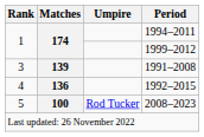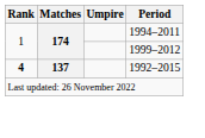- row: 3 | 139 | 1991–2008
1992–2015 | Rank: normal -> bold
1992–2015 | Matches: 136 -> 137
- row: 5 | 100 | Rod Tucker | 2008–2023
